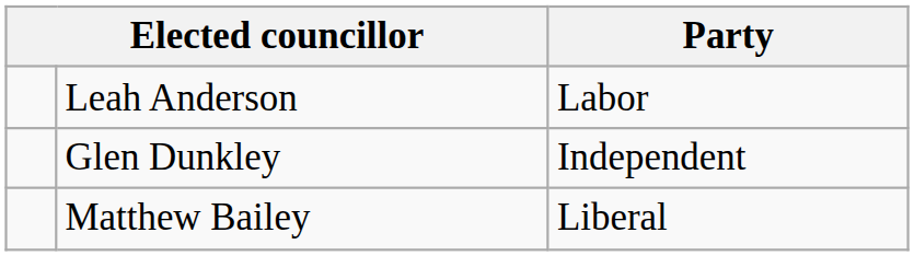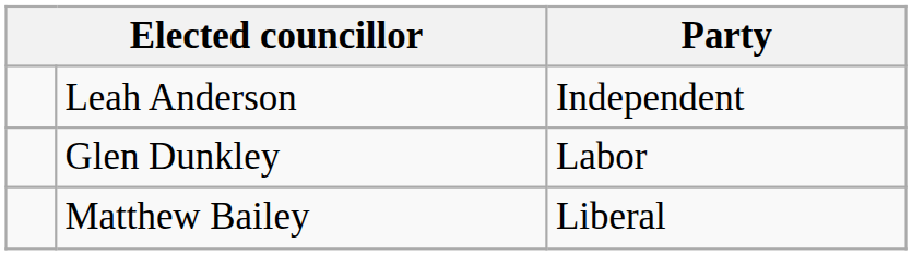Leah Anderson | Party: Labor -> Independent
Glen Dunkley | Party: Independent -> Labor
